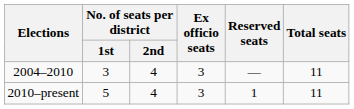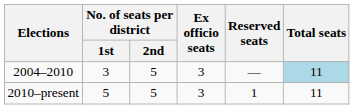2004–2010 | No. of seats per district / 2nd: 4 -> 5
2004–2010 | Total seats: no background -> lightblue background
2010–present | No. of seats per district / 2nd: 4 -> 5
